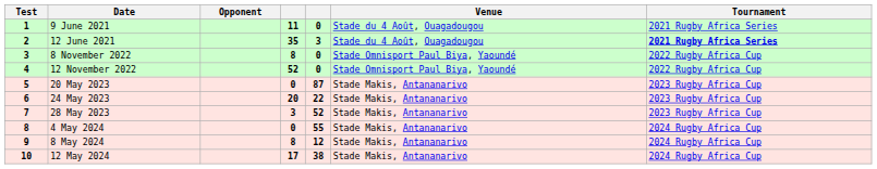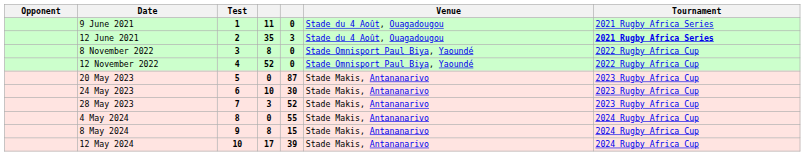columns swapped: Test <-> Opponent
24 May 2023 | column 4: 20 -> 10
24 May 2023 | column 5: 22 -> 30
8 May 2024 | column 5: 12 -> 15
12 May 2024 | column 5: 38 -> 39
